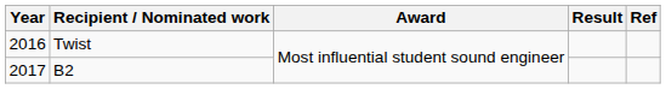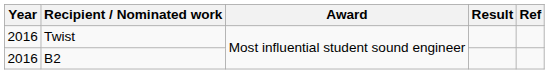B2 | Year: 2017 -> 2016
